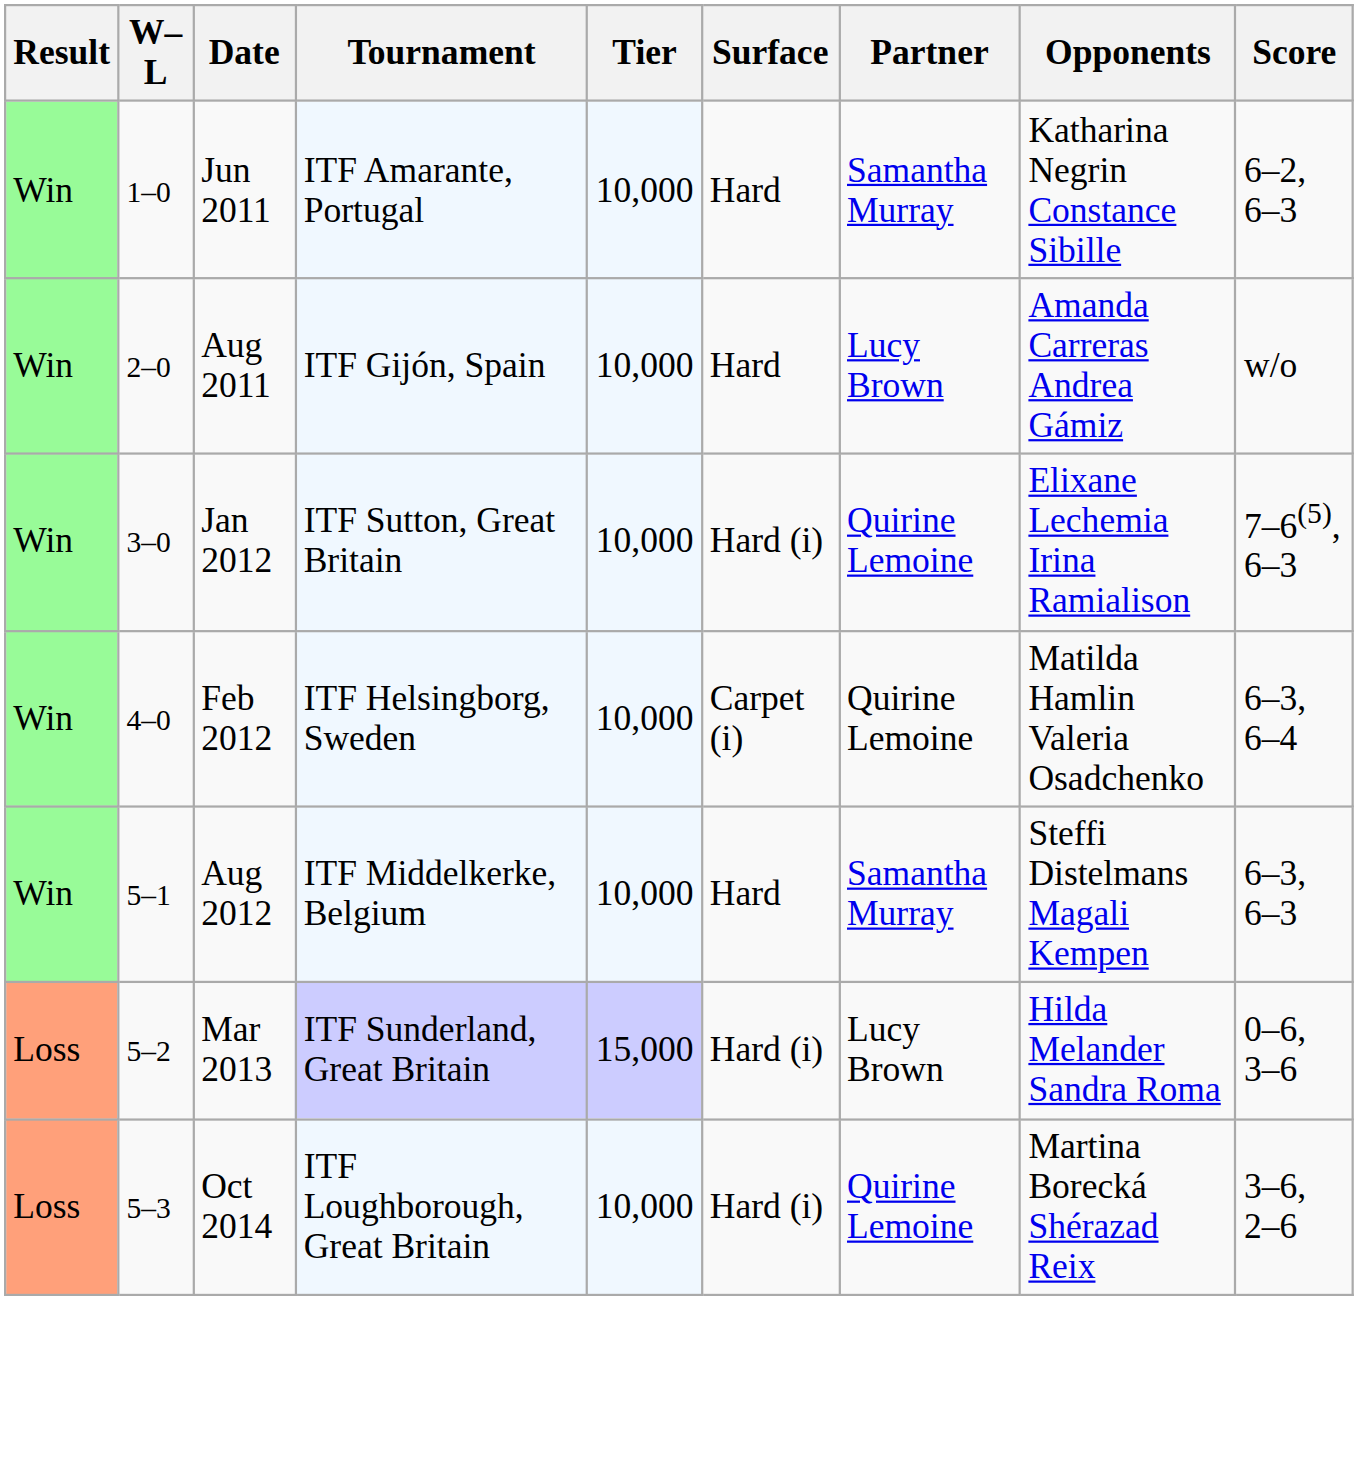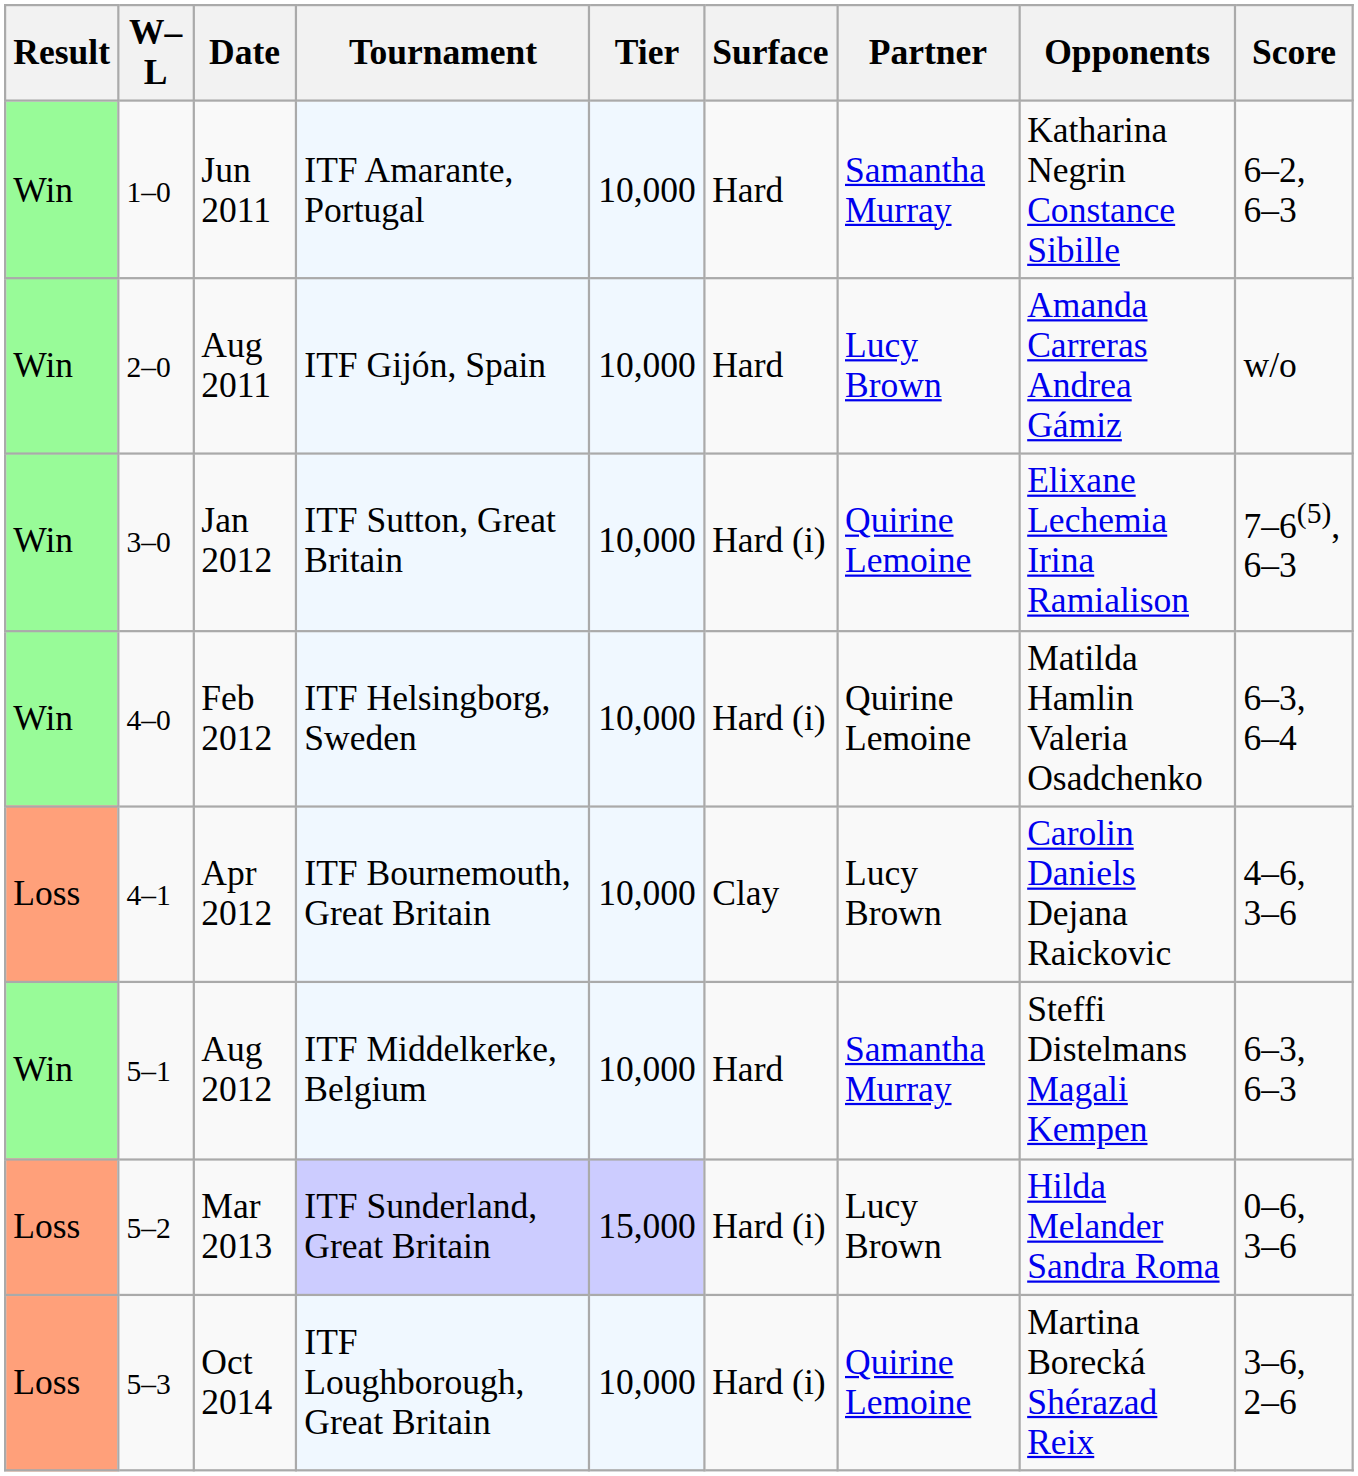Feb 2012 | Surface: Carpet (i) -> Hard (i)
+ row: Loss | 4–1 | Apr 2012 | ITF Bournemouth, Great Britain | 10,000 | Clay | Lucy Brown | Carolin Daniels Dejana Raickovic | 4–6, 3–6
